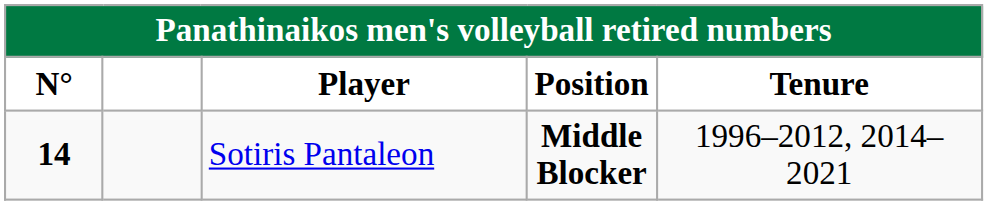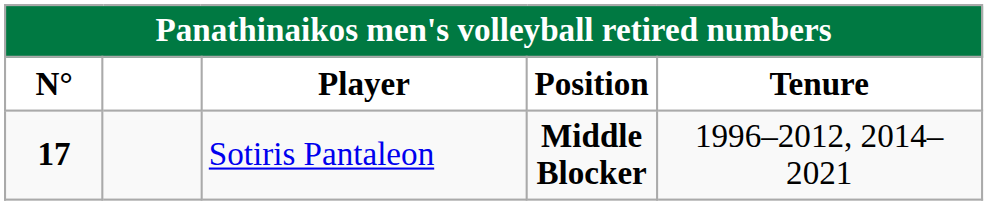Sotiris Pantaleon | N°: 14 -> 17
